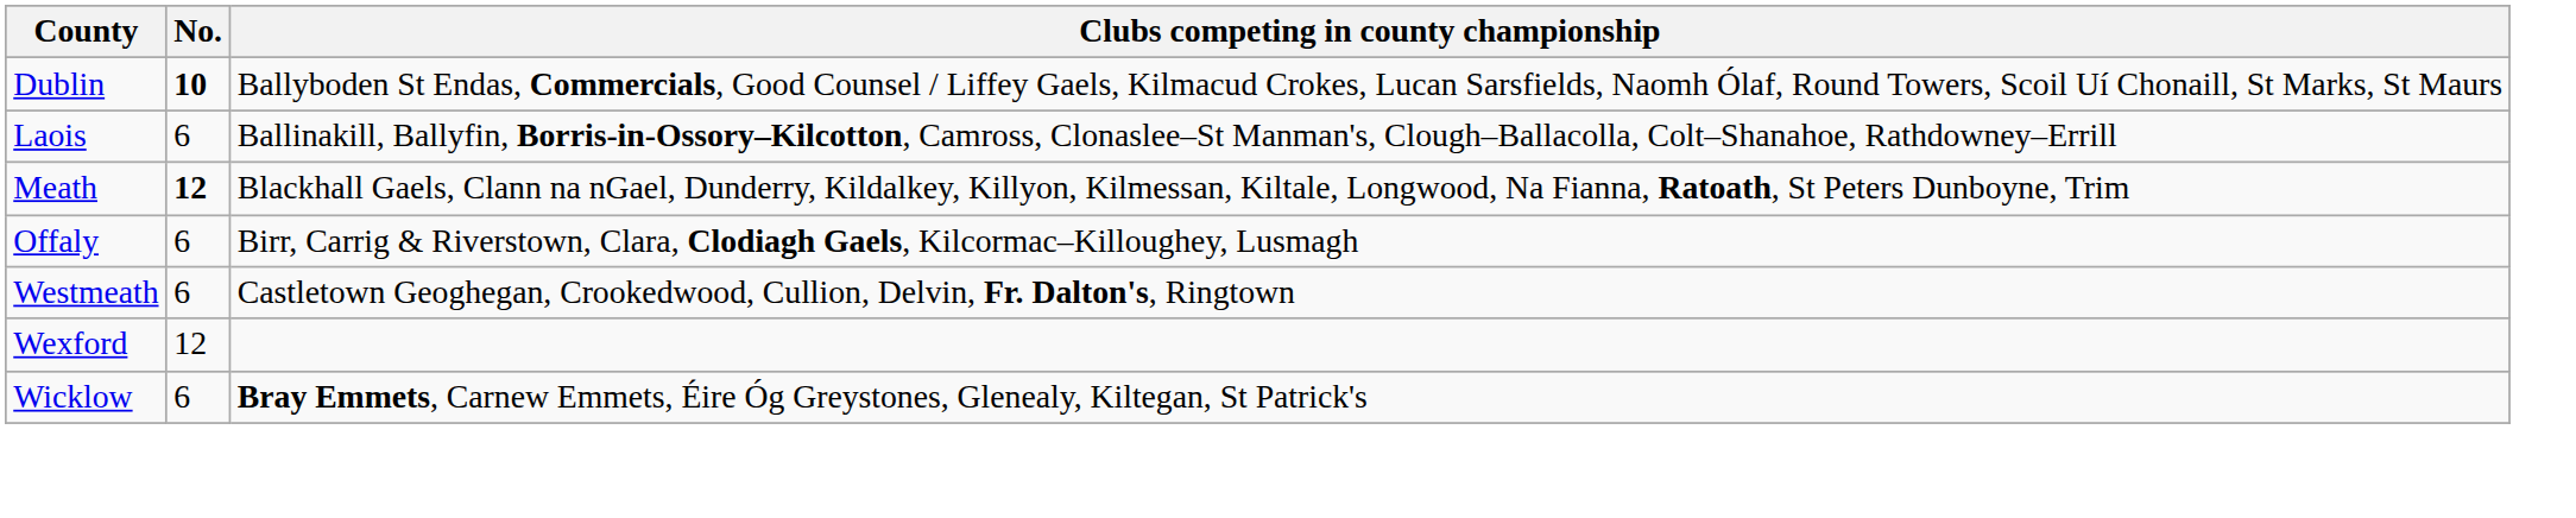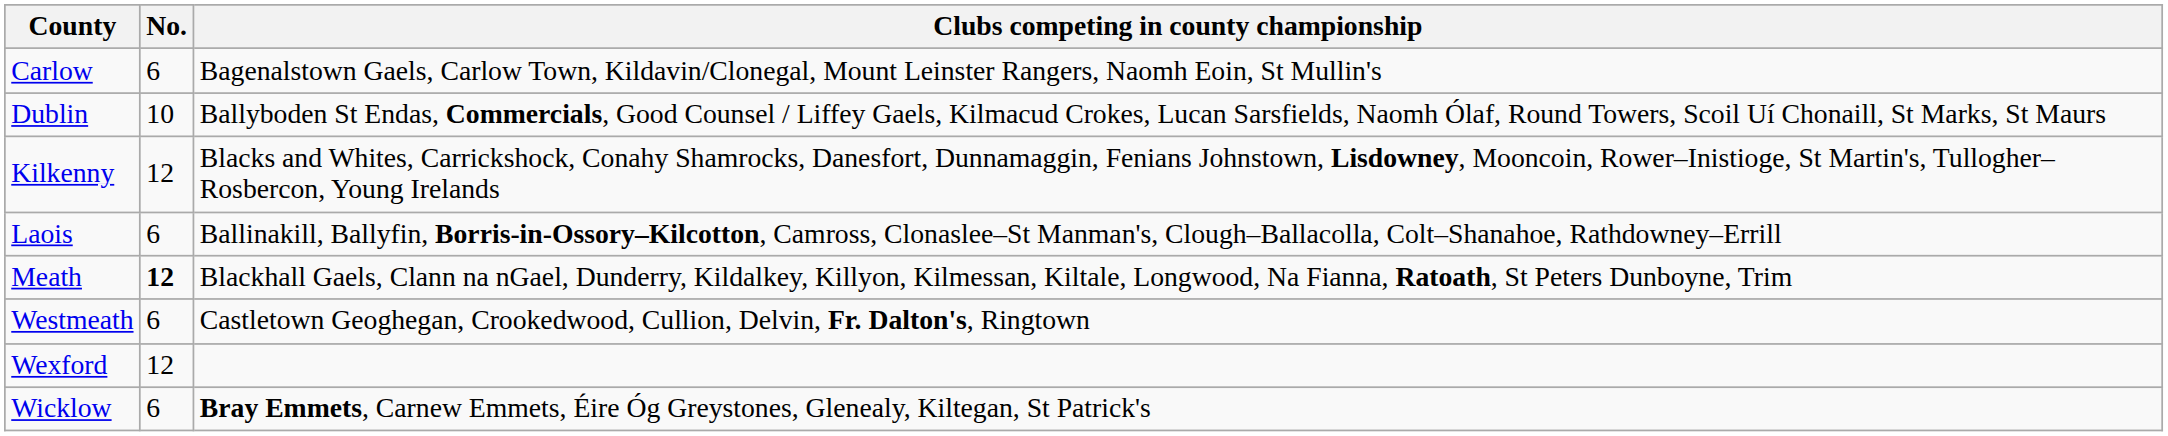+ row: Carlow | 6 | Bagenalstown Gaels, Carlow Town, Kildavin/Clonegal, Mount Leinster Rangers, Naomh Eoin, St Mullin's
Dublin | No.: bold -> normal
+ row: Kilkenny | 12 | Blacks and Whites, Carrickshock, Conahy Shamrocks, Danesfort, Dunnamaggin, Fenians Johnstown, Lisdowney, Mooncoin, Rower–Inistioge, St Martin's, Tullogher–Rosbercon, Young Irelands
- row: Offaly | 6 | Birr, Carrig & Riverstown, Clara, Clodiagh Gaels, Kilcormac–Killoughey, Lusmagh
